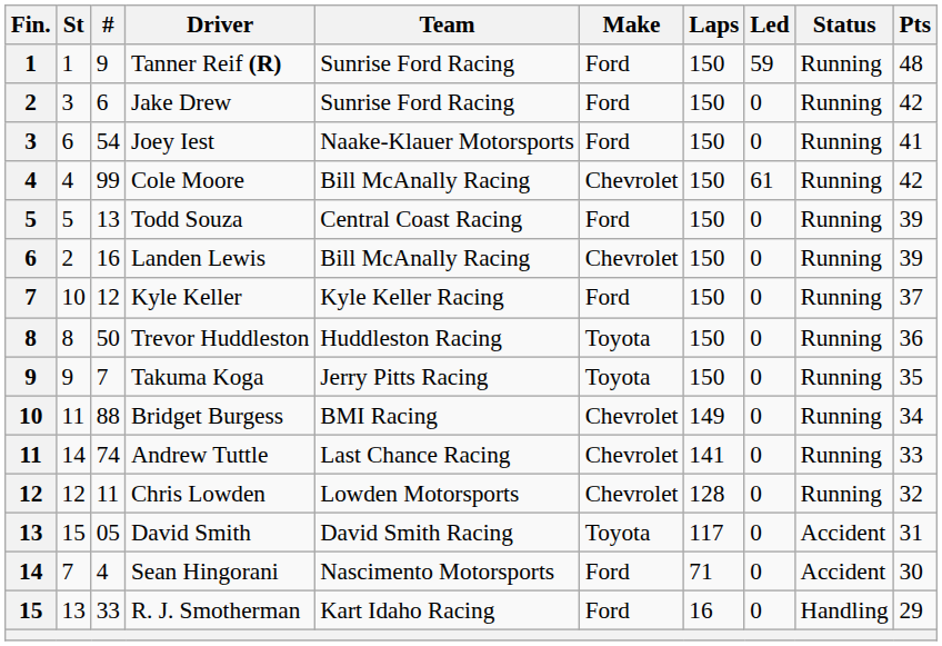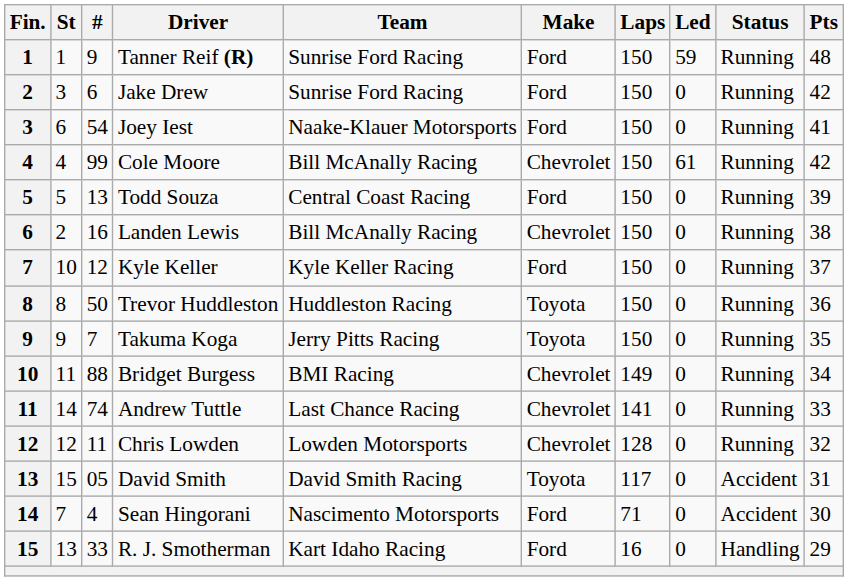Landen Lewis | Pts: 39 -> 38
